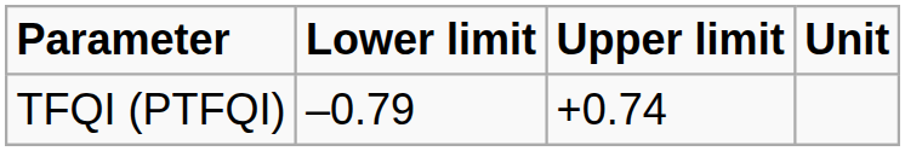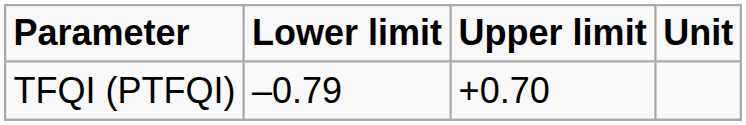TFQI (PTFQI) | Upper limit: +0.74 -> +0.70
